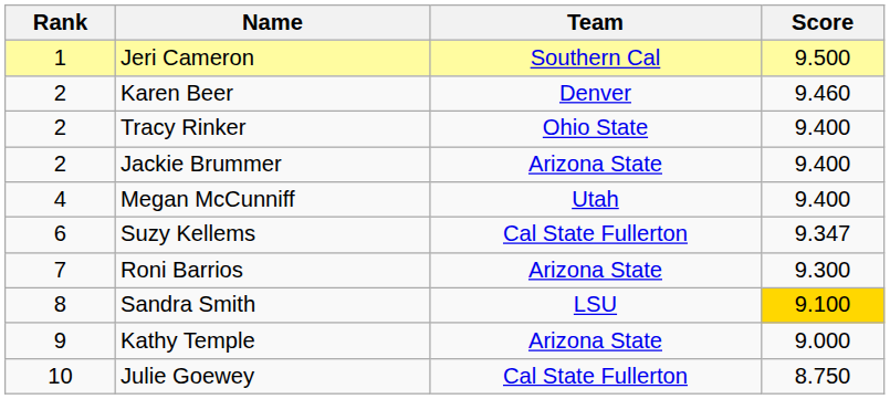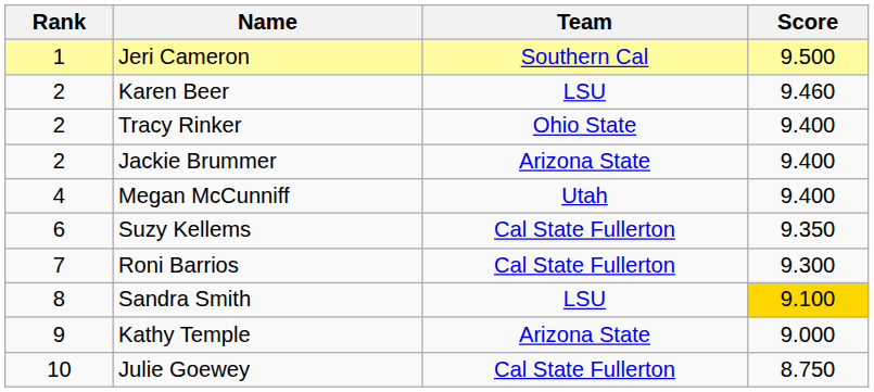Karen Beer | Team: Denver -> LSU
Suzy Kellems | Score: 9.347 -> 9.350
Roni Barrios | Team: Arizona State -> Cal State Fullerton
